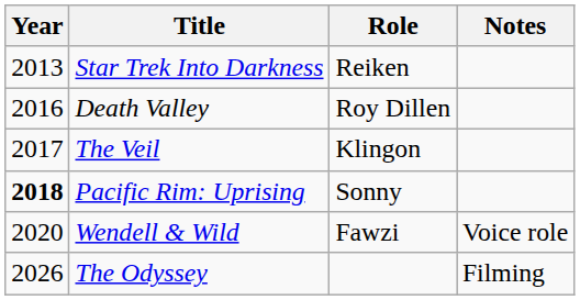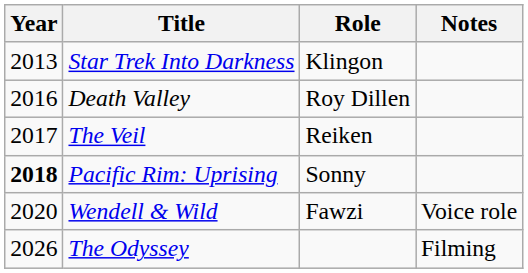Star Trek Into Darkness | Role: Reiken -> Klingon
The Veil | Role: Klingon -> Reiken
